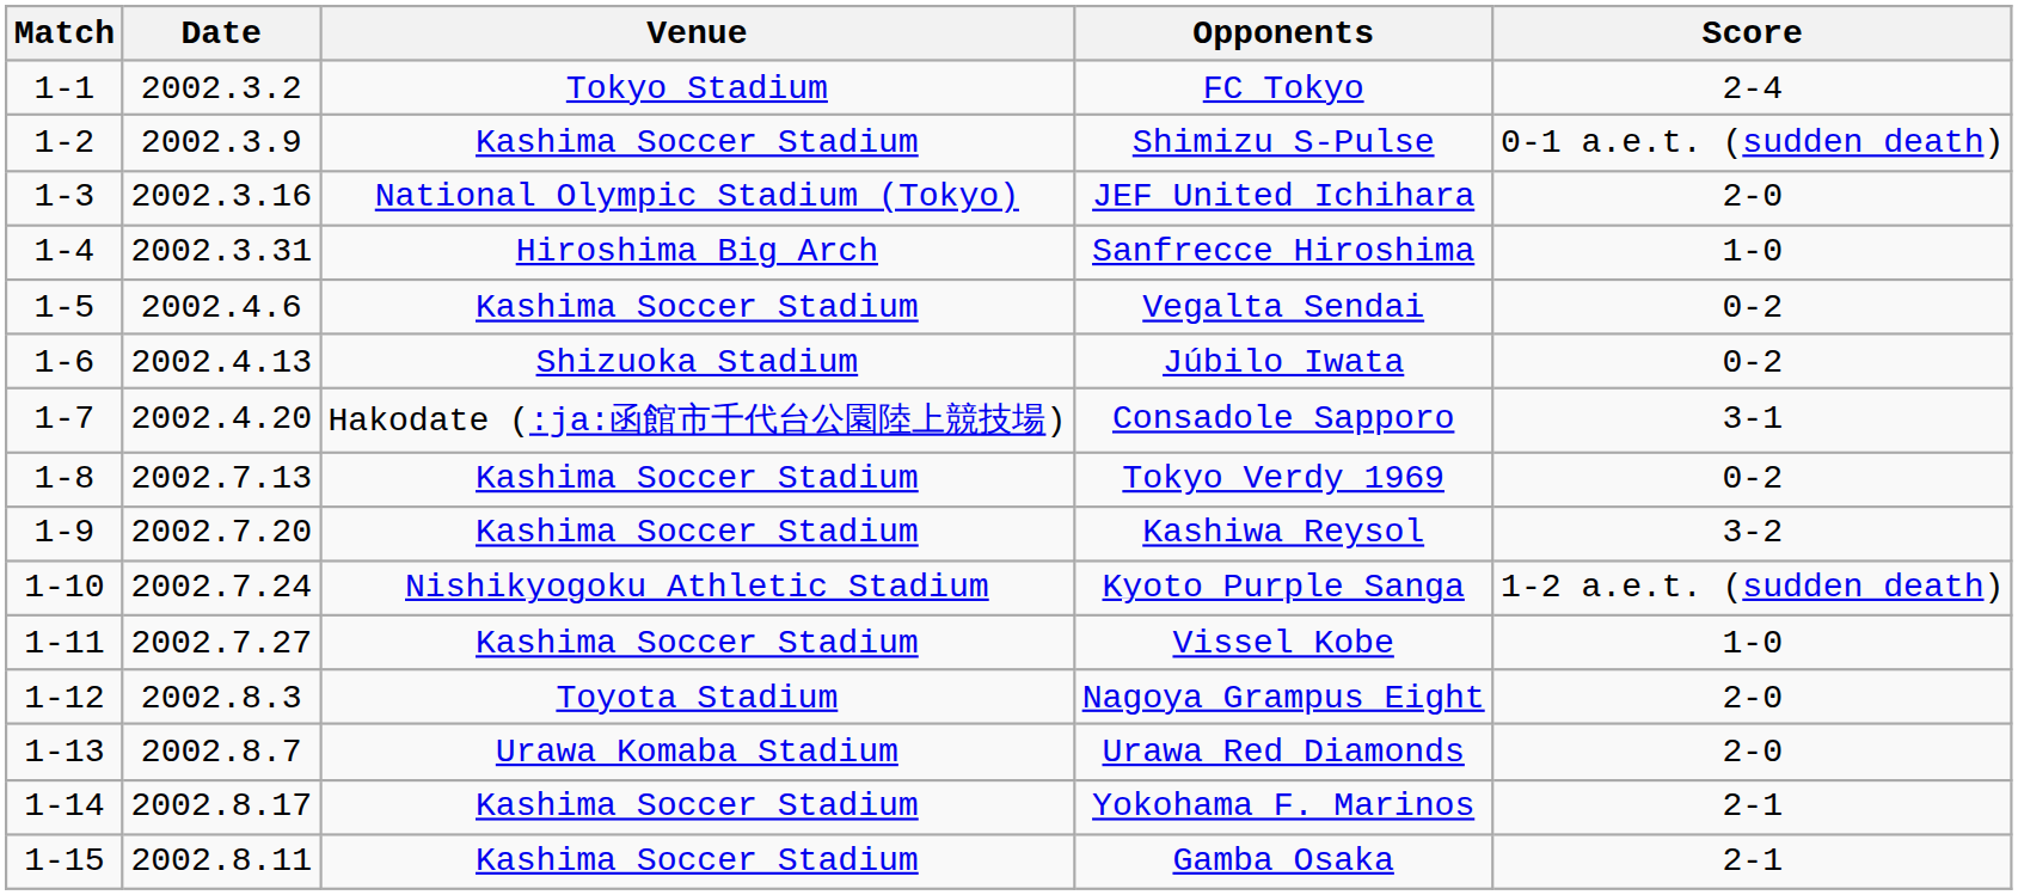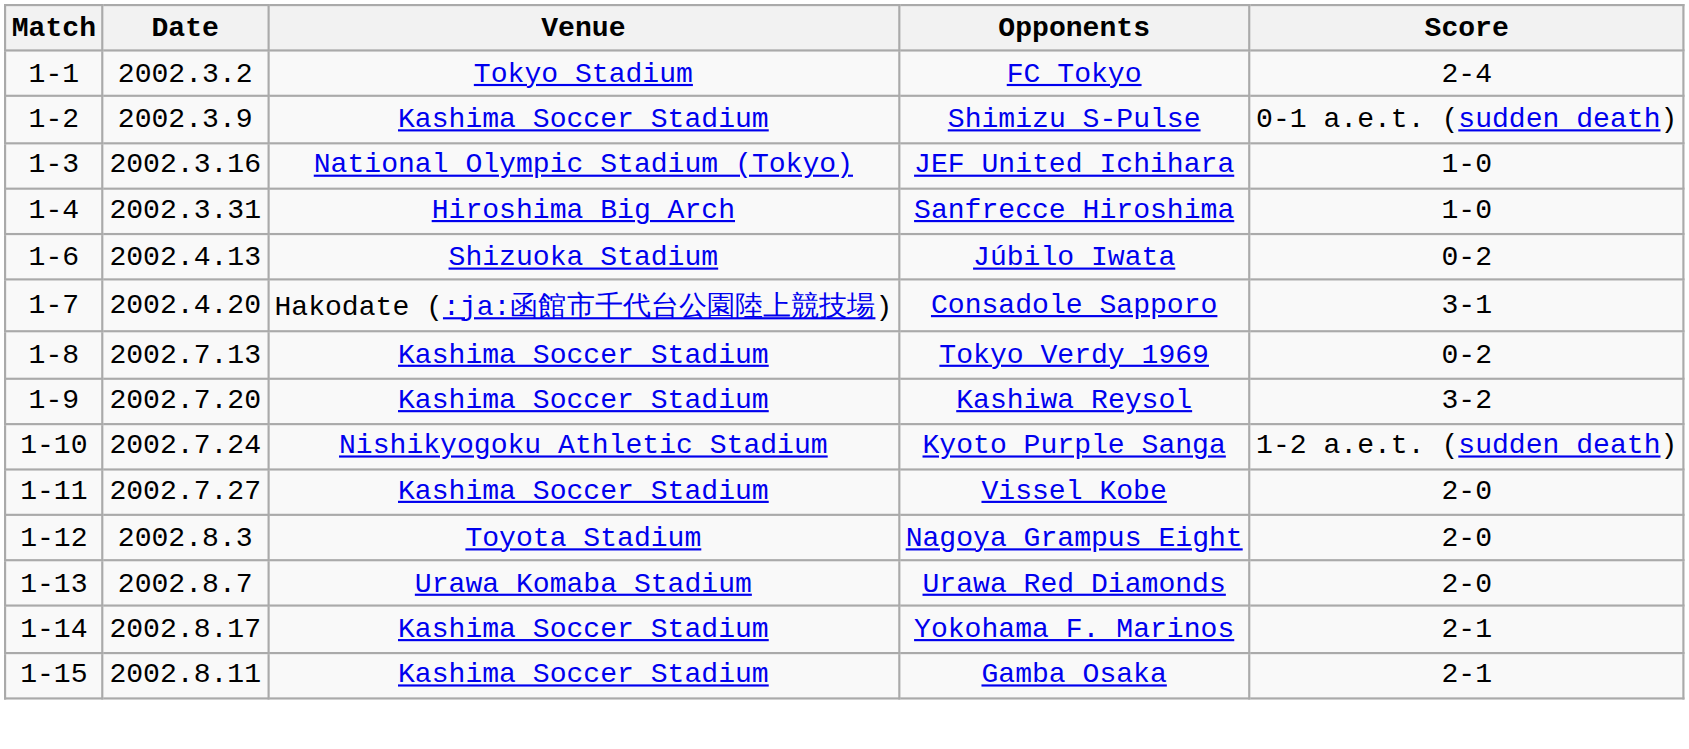JEF United Ichihara | Score: 2-0 -> 1-0
- row: 1-5 | 2002.4.6 | Kashima Soccer Stadium | Vegalta Sendai | 0-2
Vissel Kobe | Score: 1-0 -> 2-0
